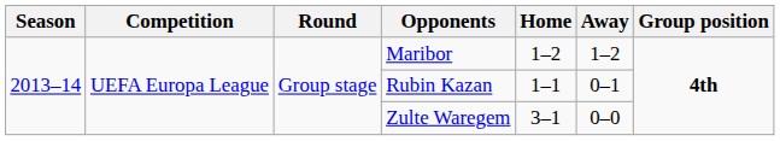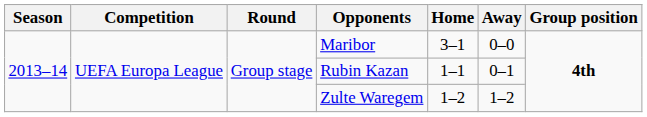Maribor | Home: 1–2 -> 3–1
Maribor | Away: 1–2 -> 0–0
Zulte Waregem | Home: 3–1 -> 1–2
Zulte Waregem | Away: 0–0 -> 1–2
